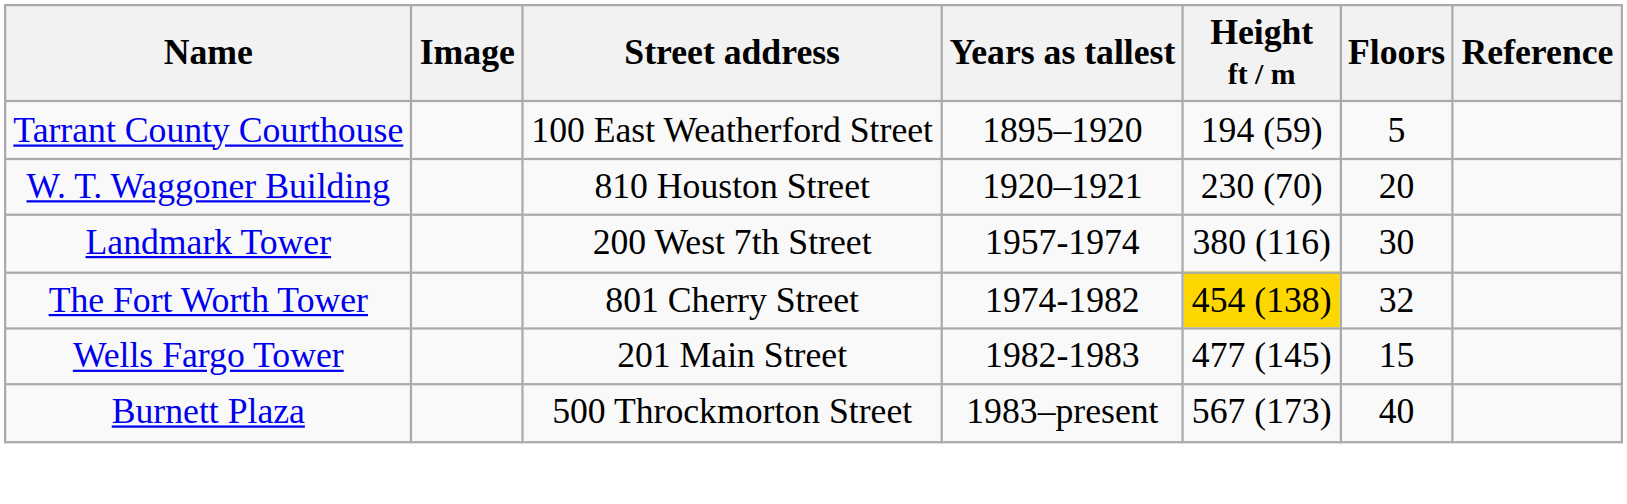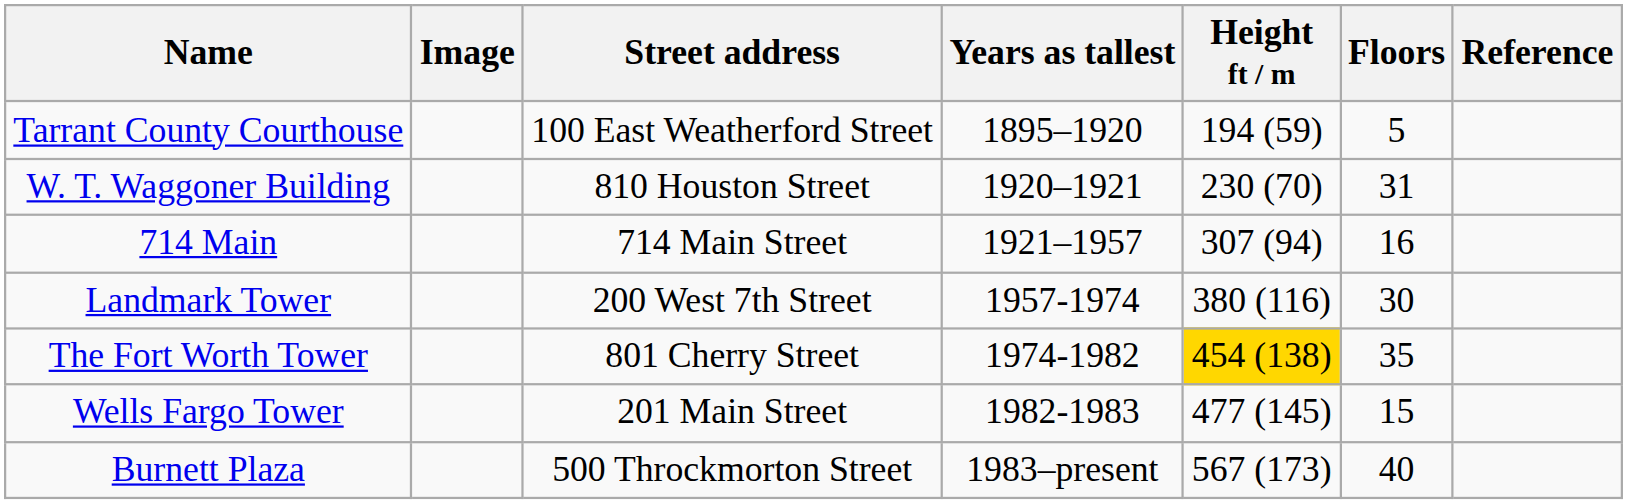W. T. Waggoner Building | Floors: 20 -> 31
+ row: 714 Main | 714 Main Street | 1921–1957 | 307 (94) | 16
The Fort Worth Tower | Floors: 32 -> 35
